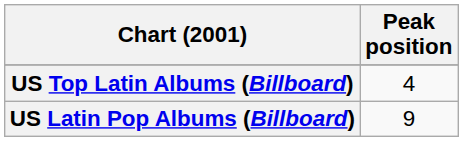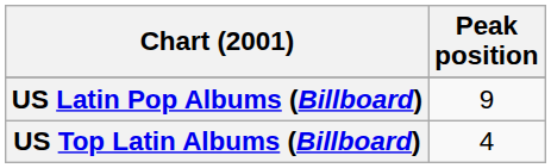rows swapped: US Latin Pop Albums (Billboard) <-> US Top Latin Albums (Billboard)
